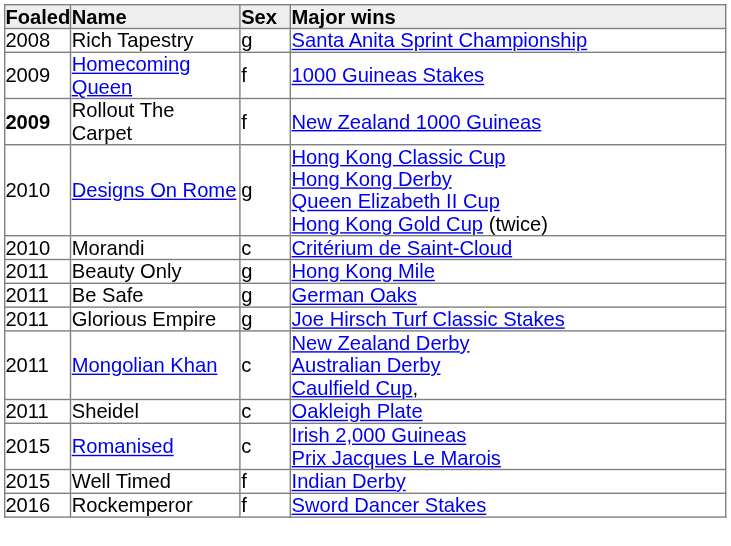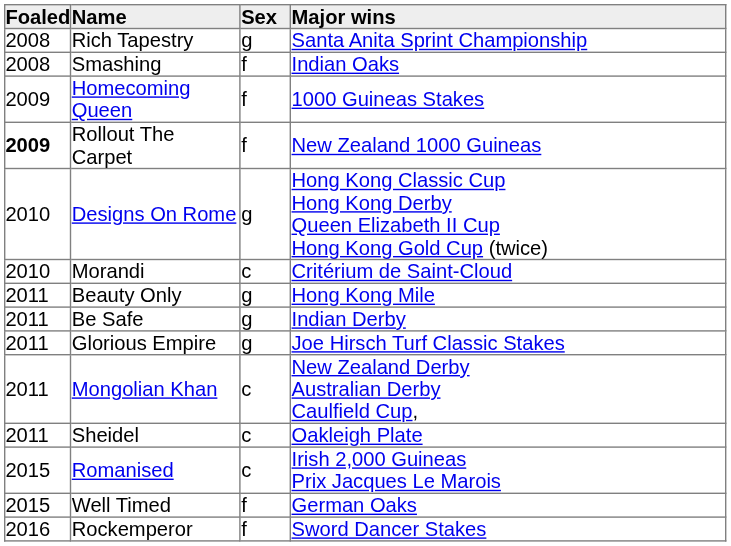+ row: 2008 | Smashing | f | Indian Oaks
Be Safe | Major wins: German Oaks -> Indian Derby
Well Timed | Major wins: Indian Derby -> German Oaks
